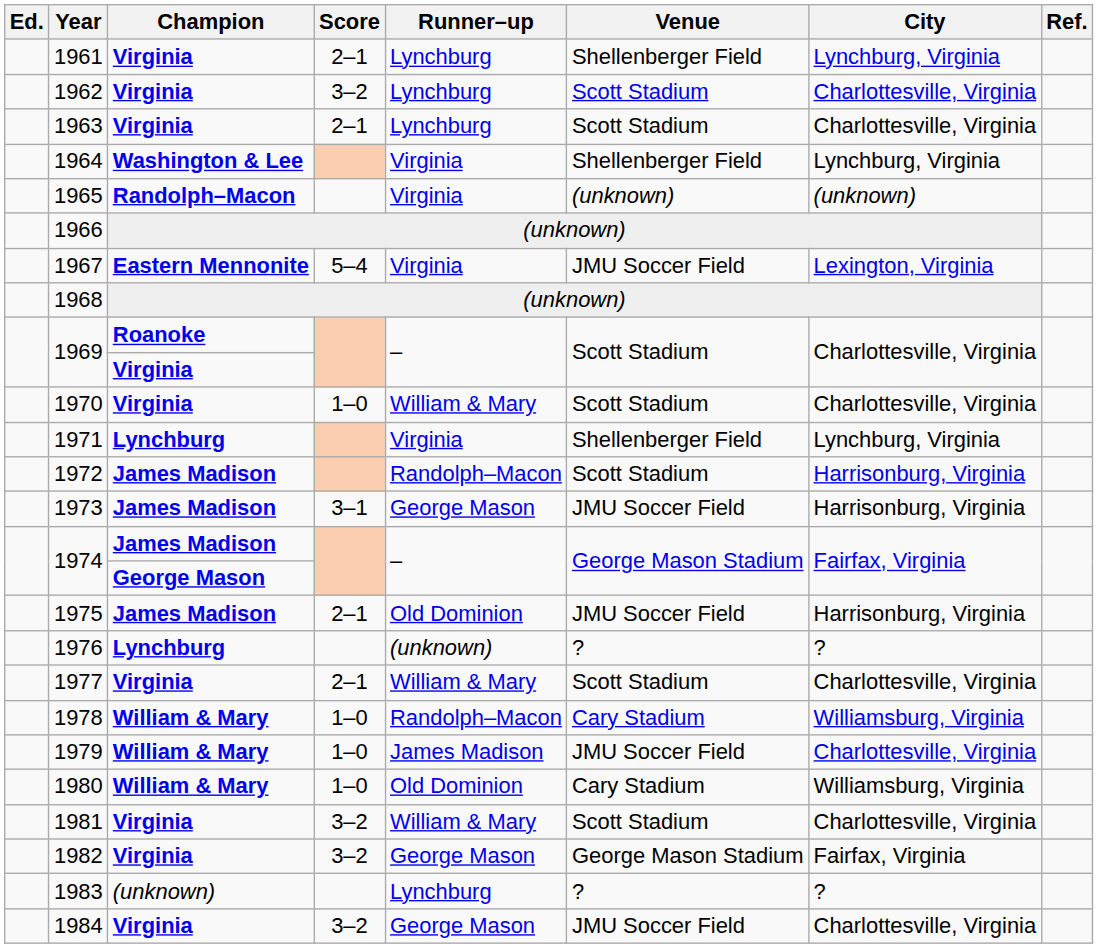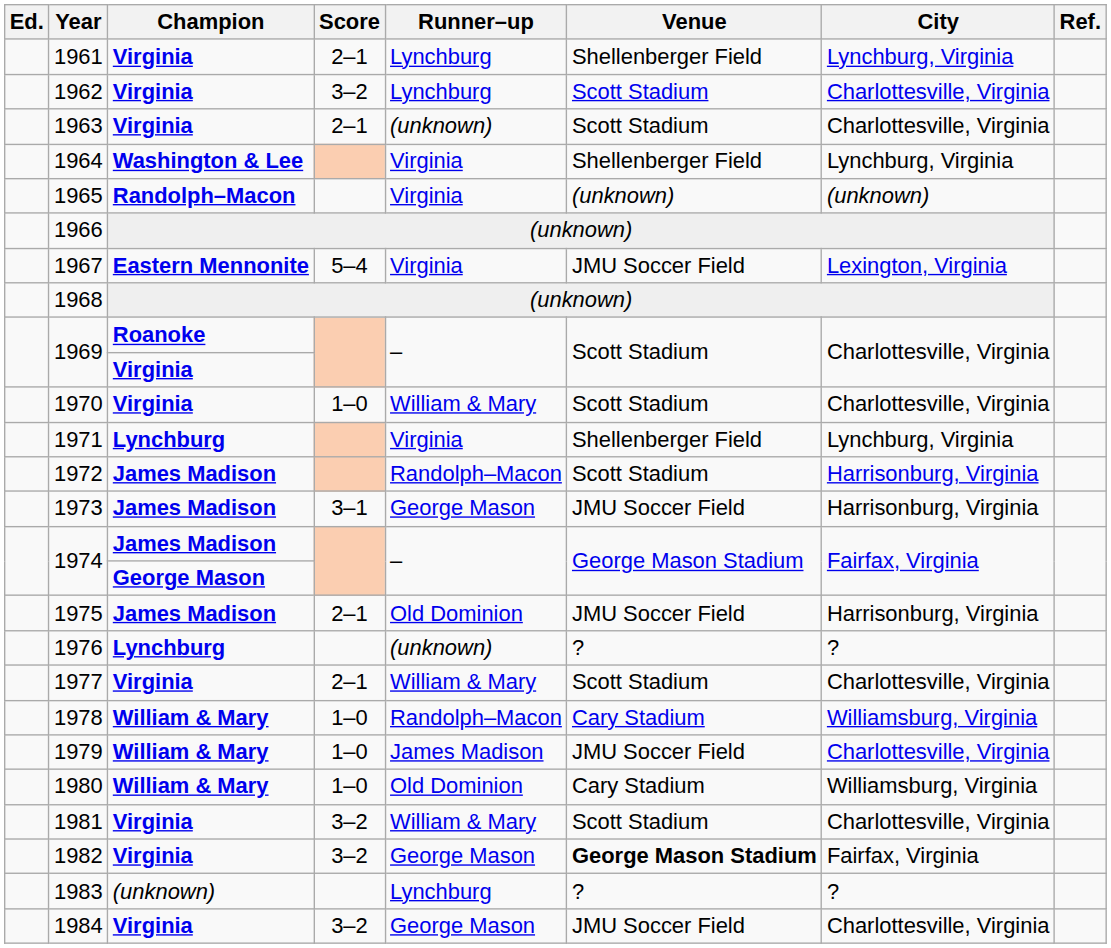1963 | Runner–up: Lynchburg -> (unknown)
1982 | Venue: normal -> bold
